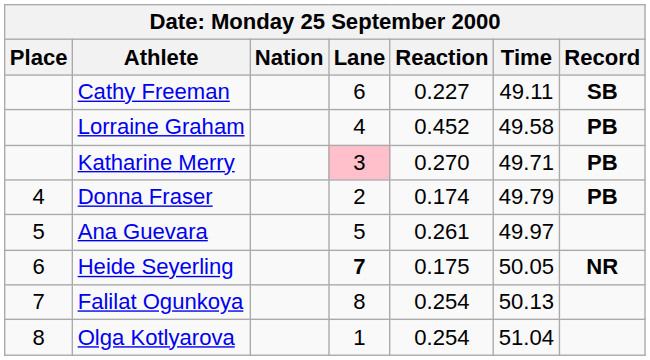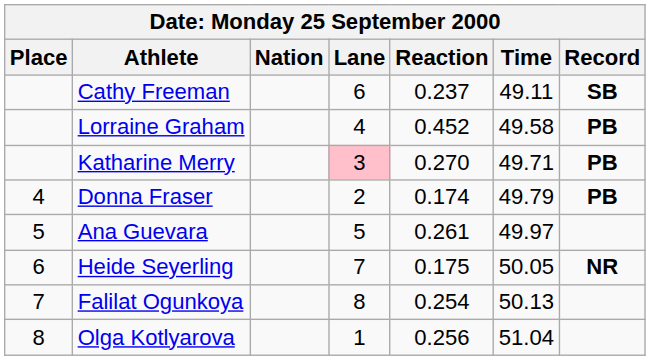Cathy Freeman | Reaction: 0.227 -> 0.237
Heide Seyerling | Lane: bold -> normal
Olga Kotlyarova | Reaction: 0.254 -> 0.256
